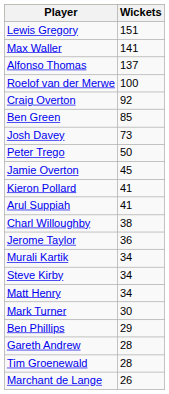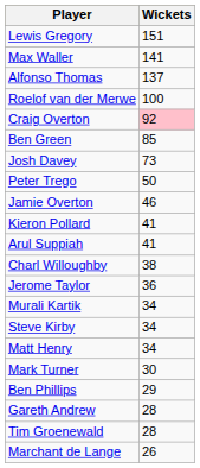Craig Overton | Wickets: no background -> pink background
Jamie Overton | Wickets: 45 -> 46
